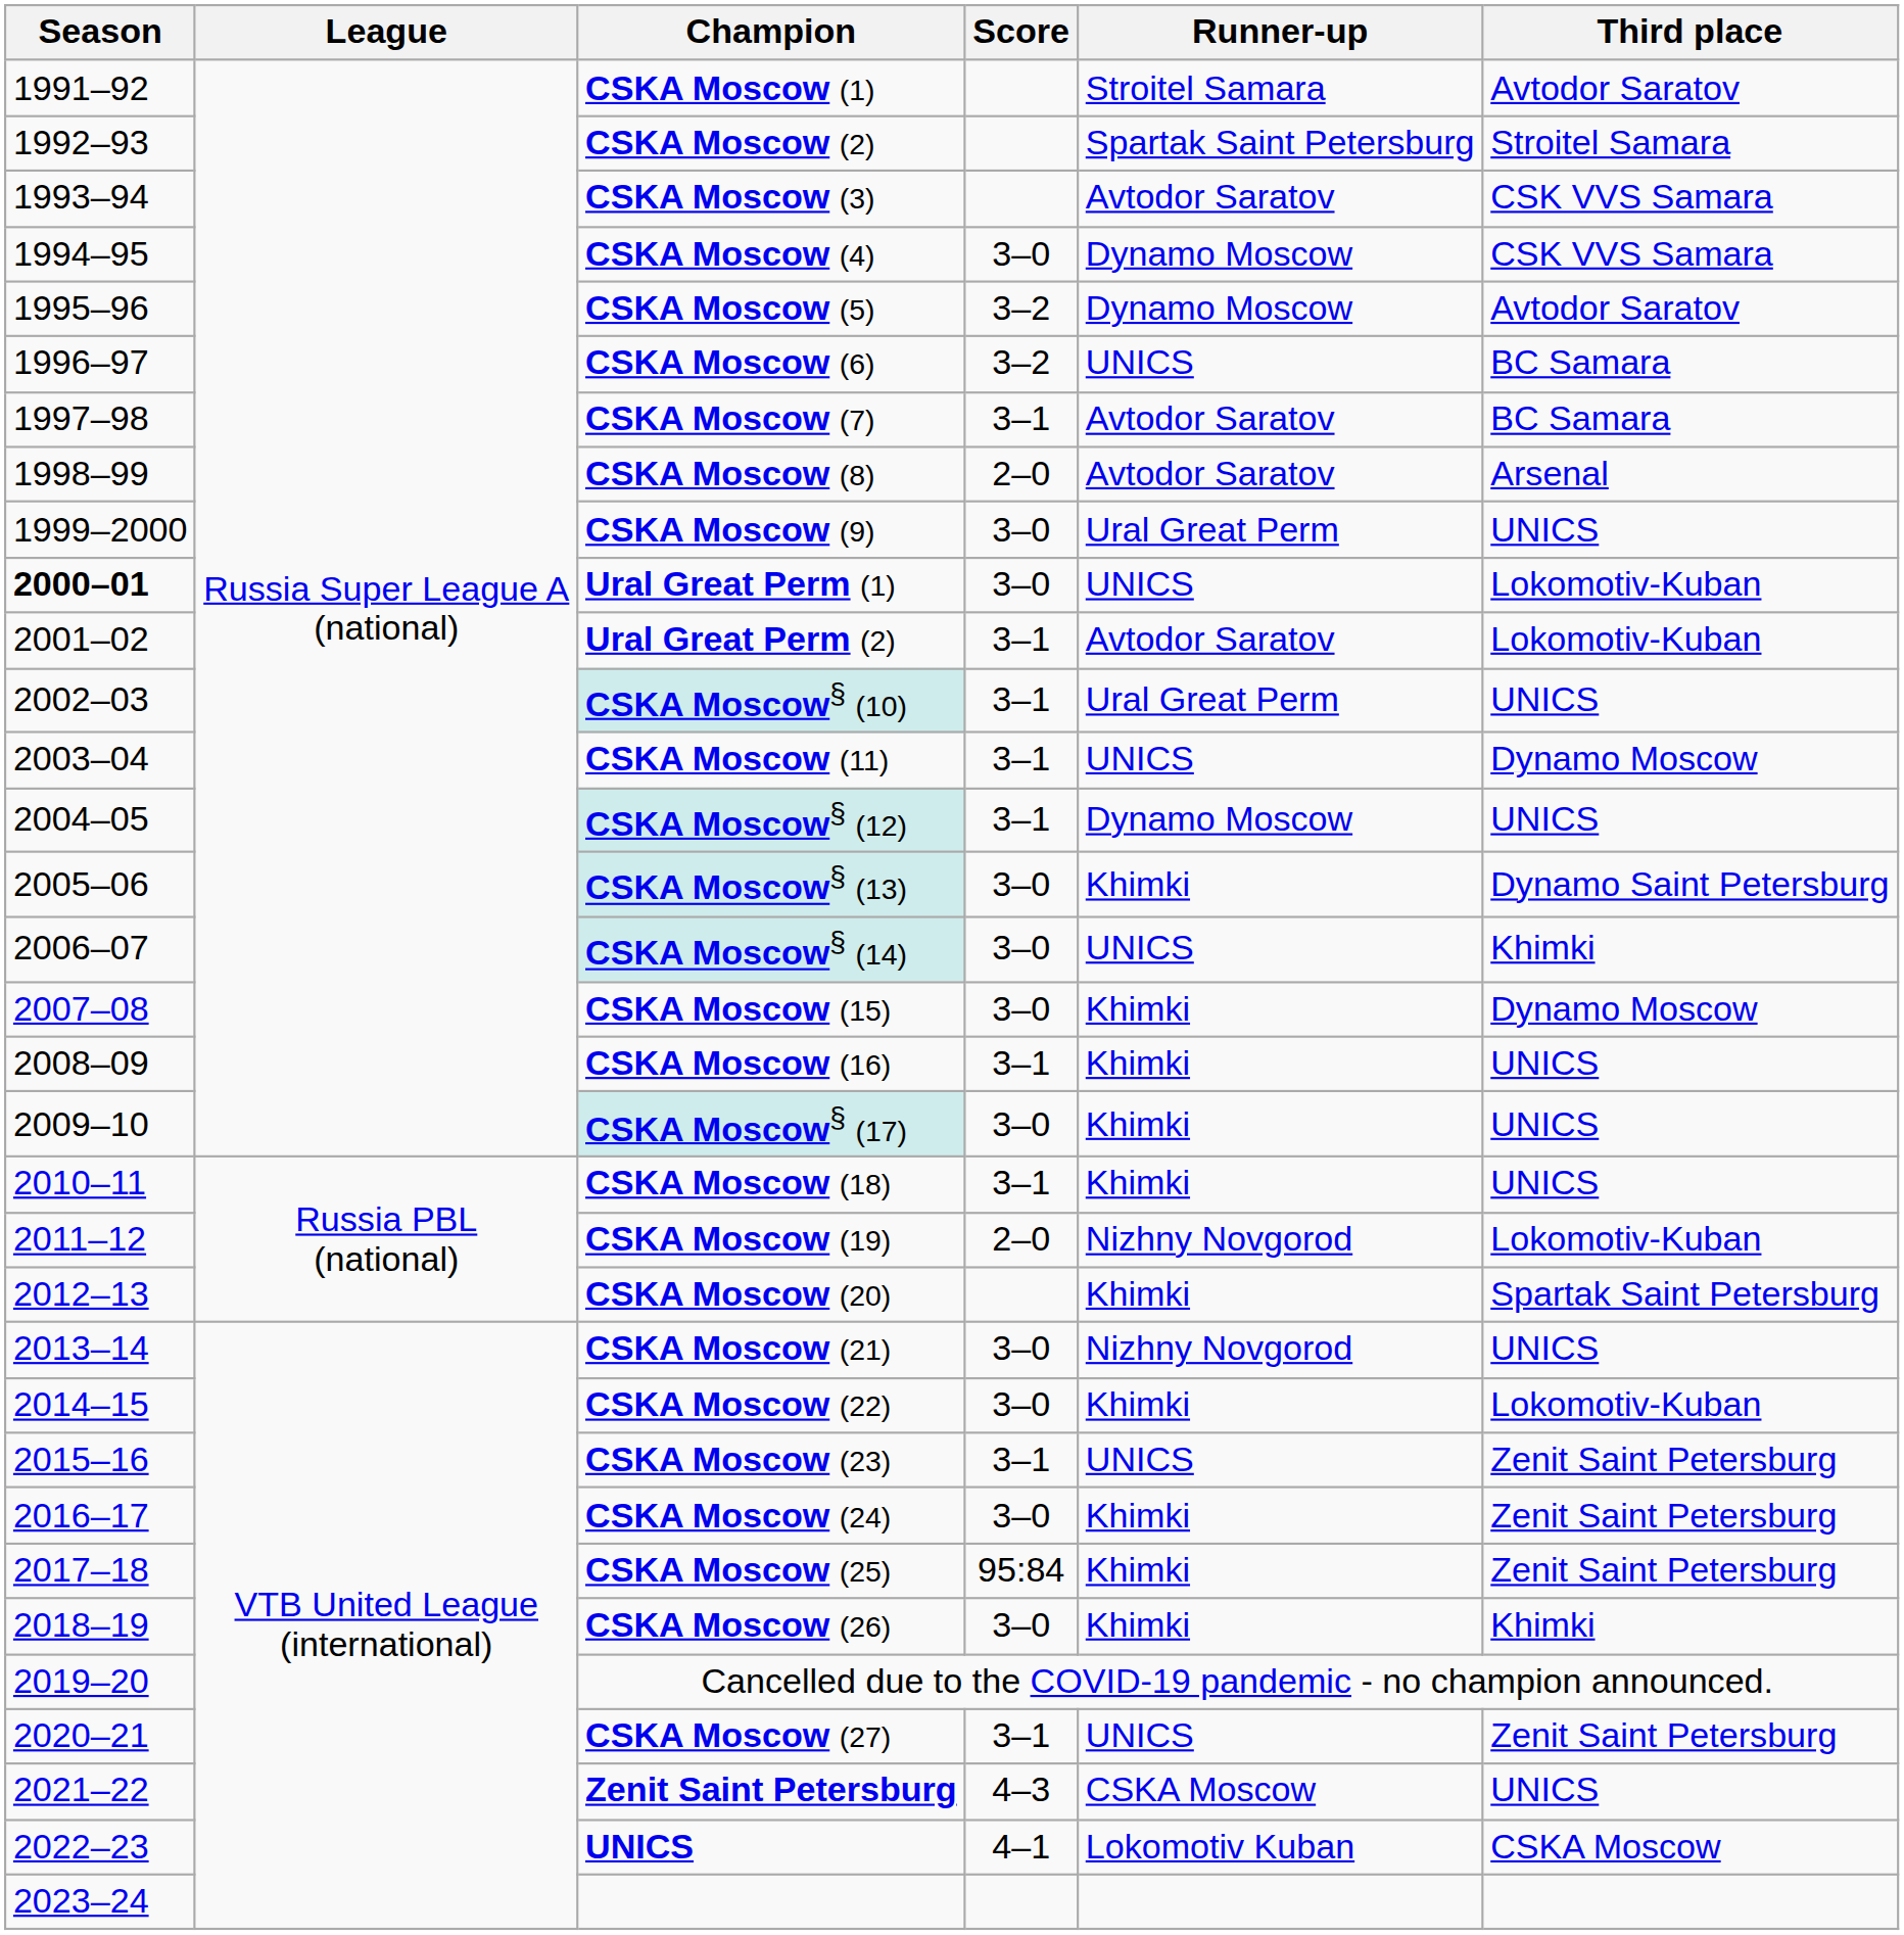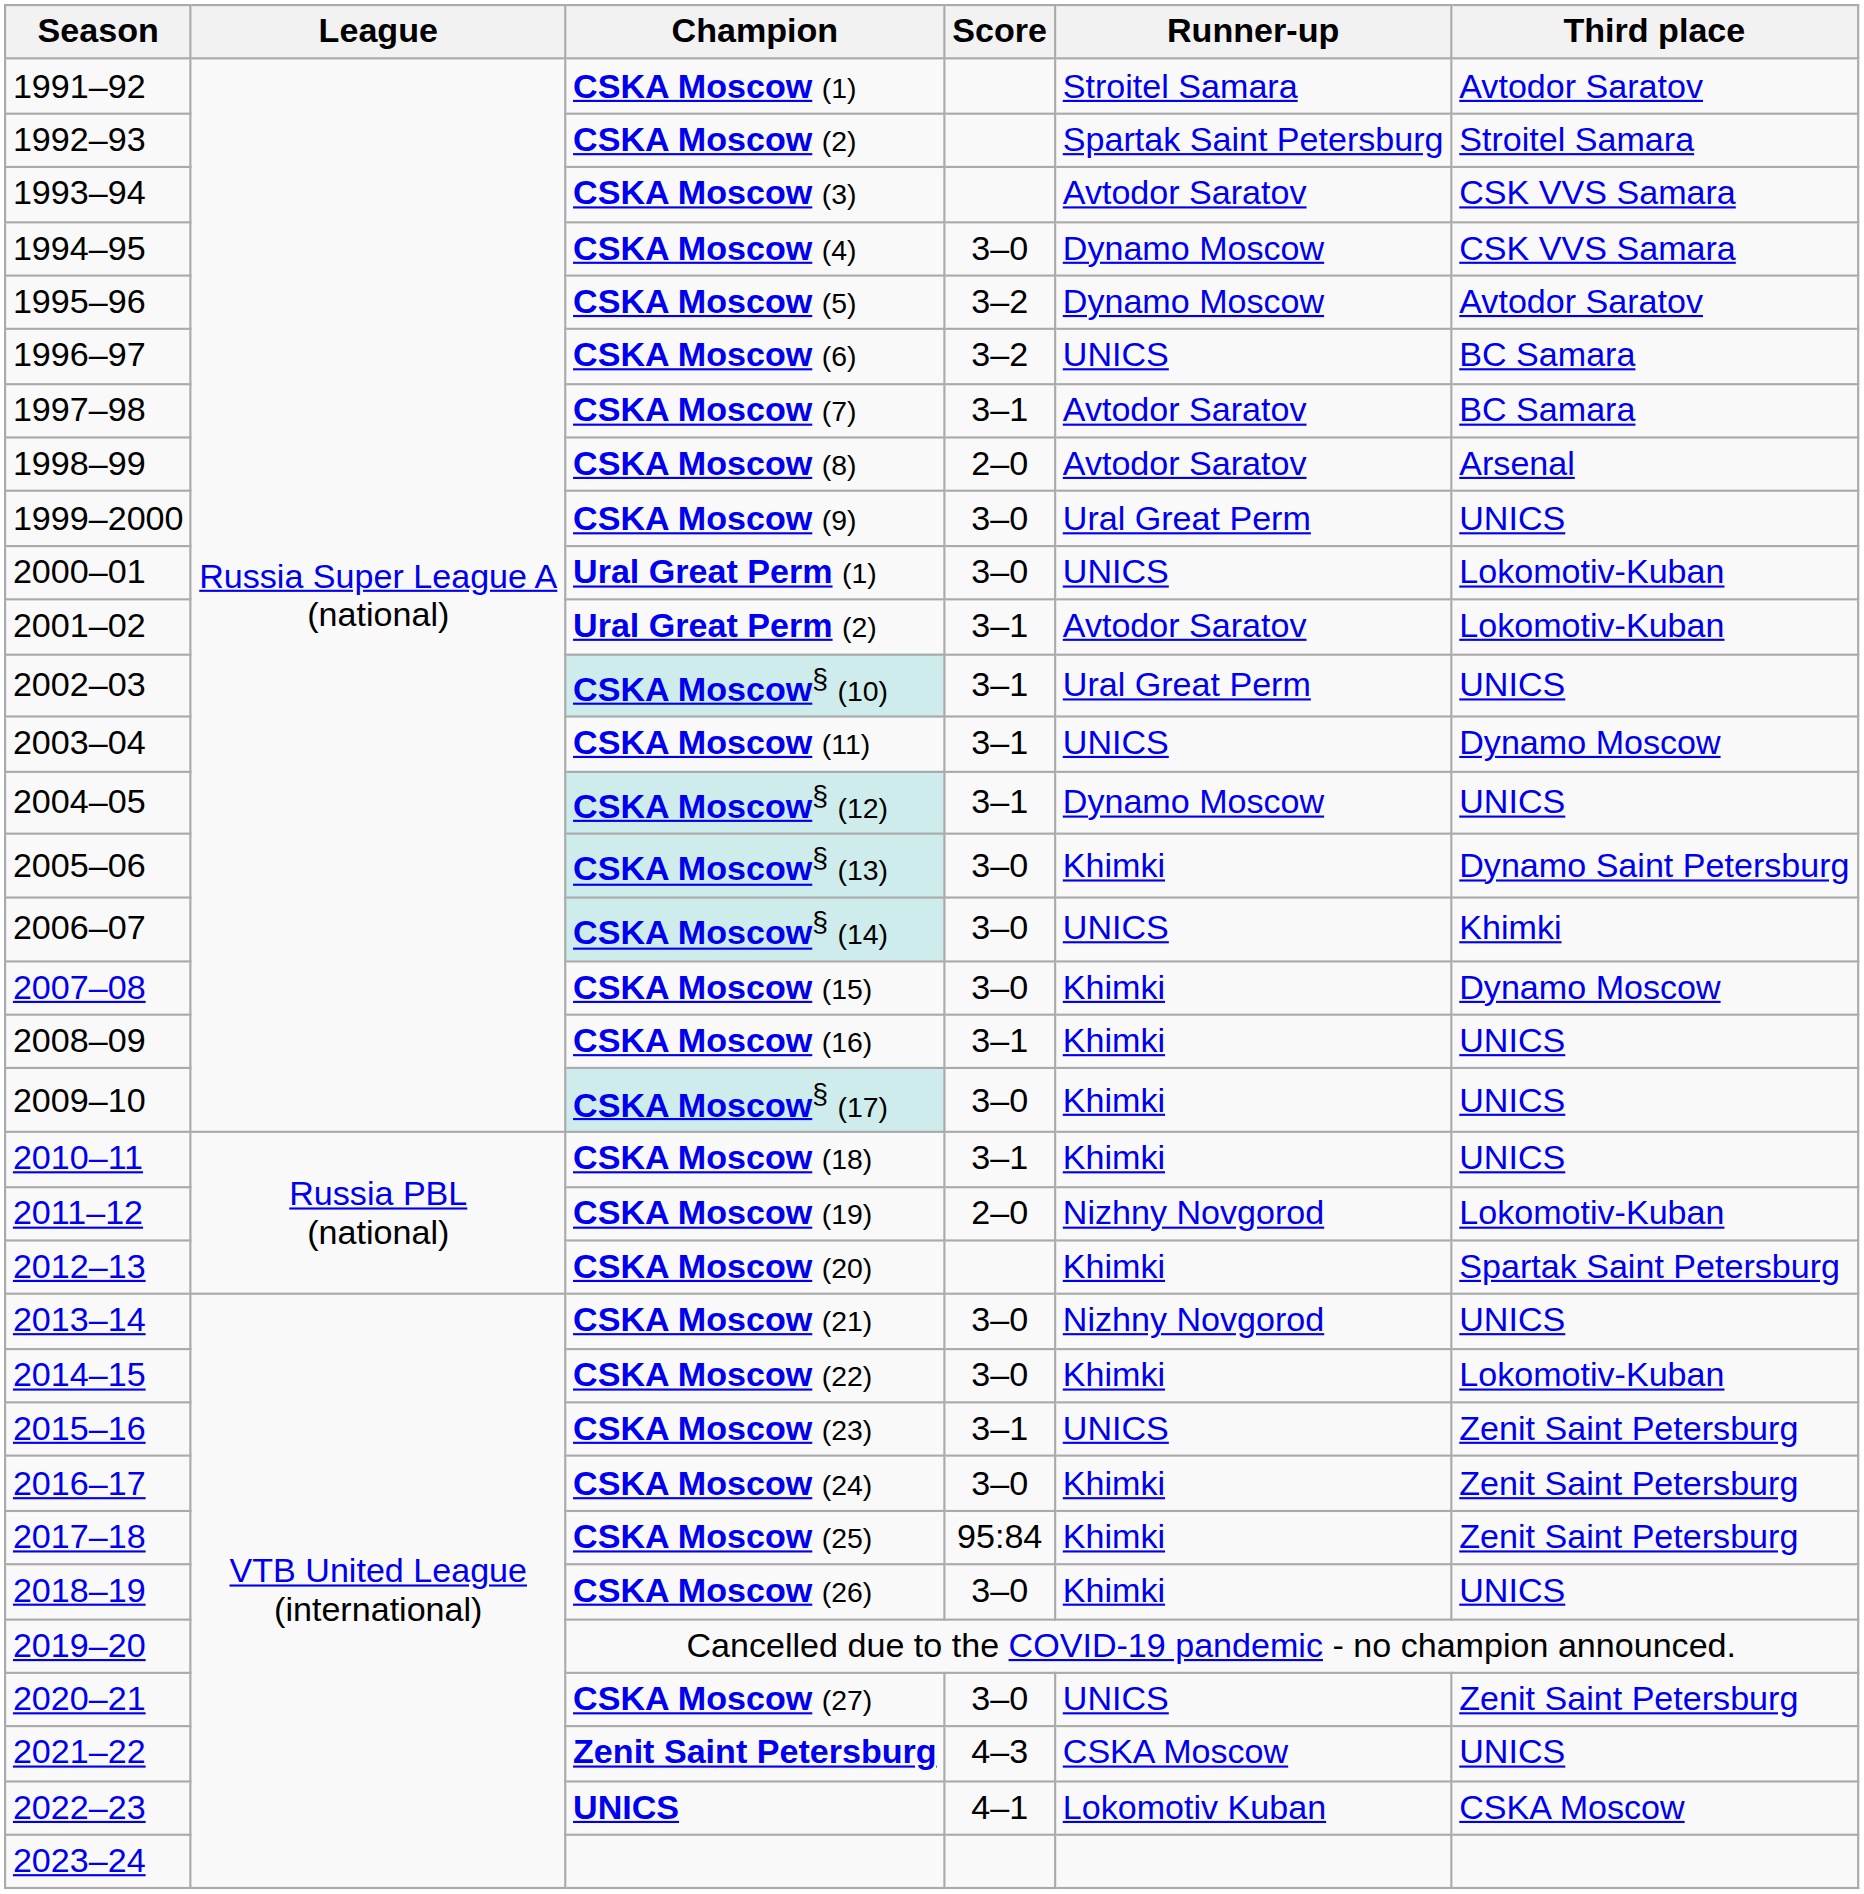Ural Great Perm (1) | Season: bold -> normal
CSKA Moscow (26) | Third place: Khimki -> UNICS
CSKA Moscow (27) | Score: 3–1 -> 3–0
